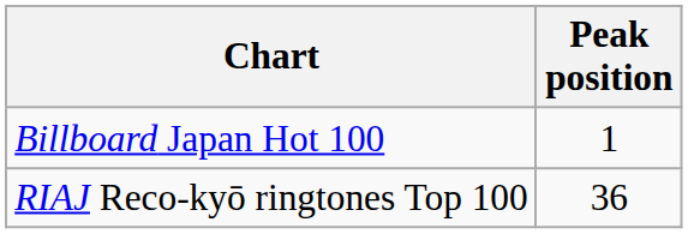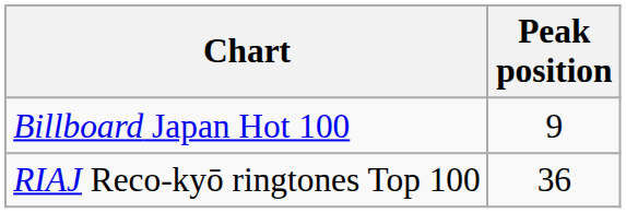Billboard Japan Hot 100 | Peak position: 1 -> 9
